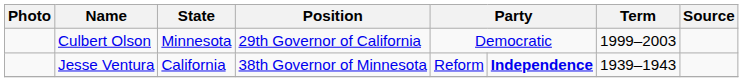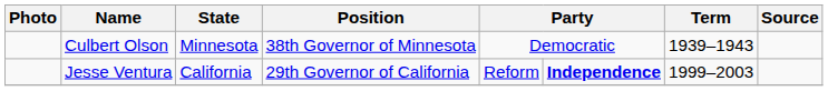Culbert Olson | Position: 29th Governor of California -> 38th Governor of Minnesota
Culbert Olson | Term: 1999–2003 -> 1939–1943
Jesse Ventura | Position: 38th Governor of Minnesota -> 29th Governor of California
Jesse Ventura | Term: 1939–1943 -> 1999–2003
